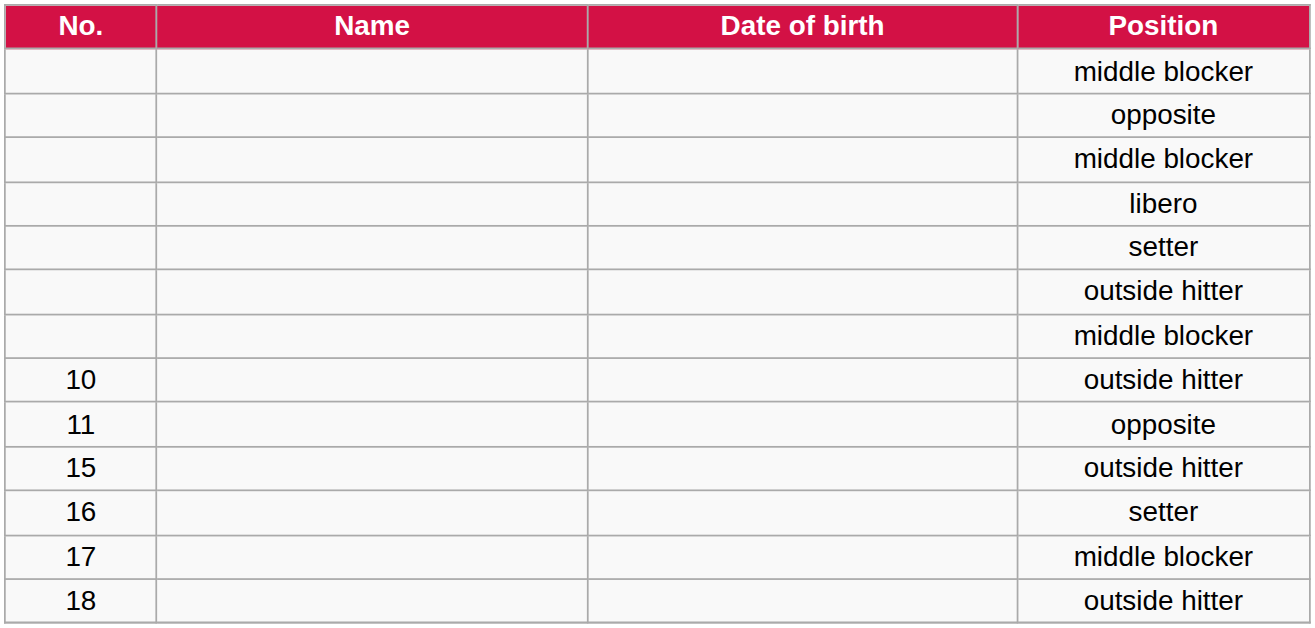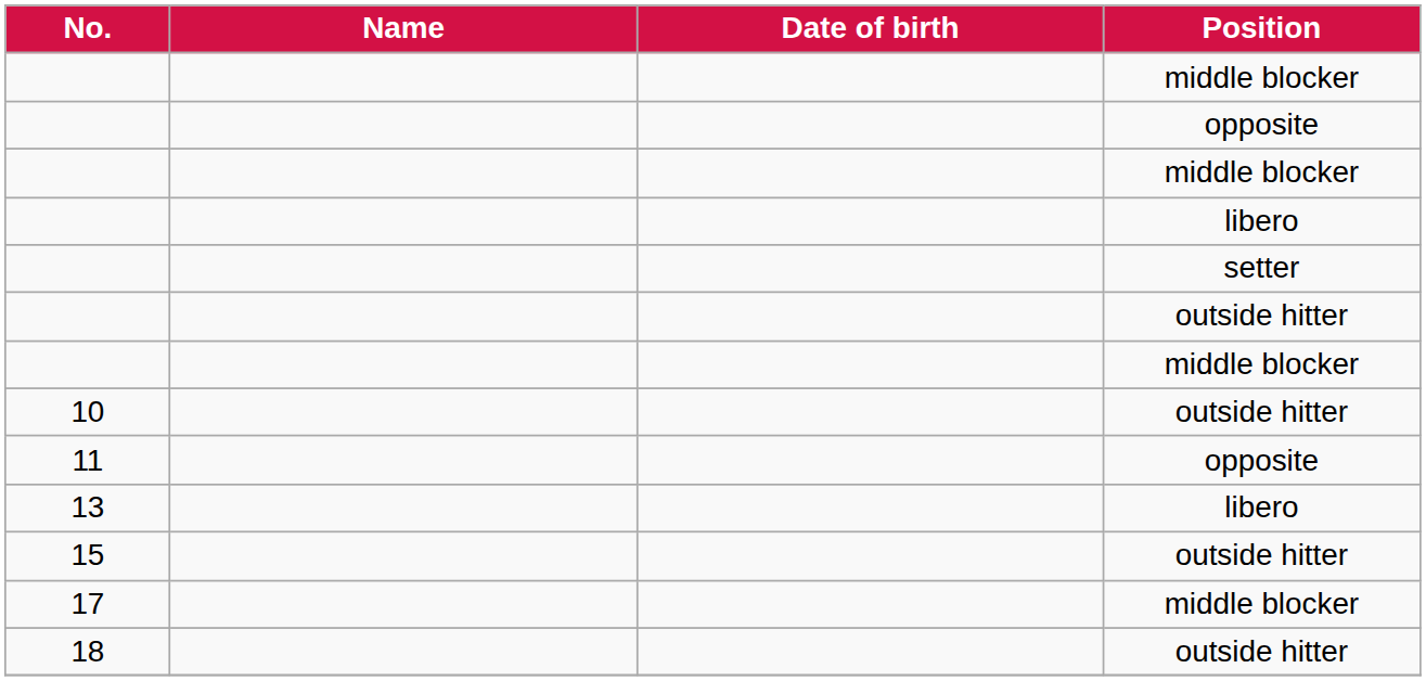+ row: 13 | libero
- row: 16 | setter
